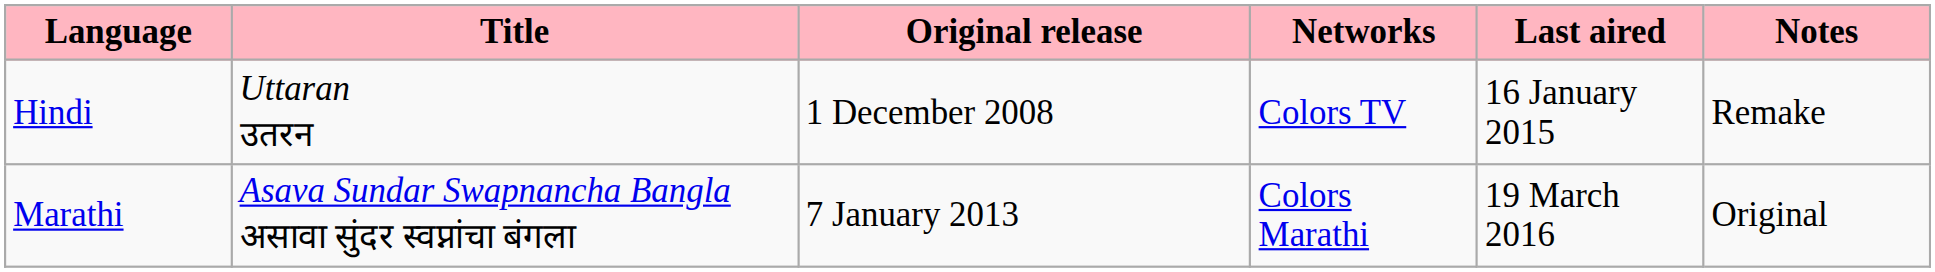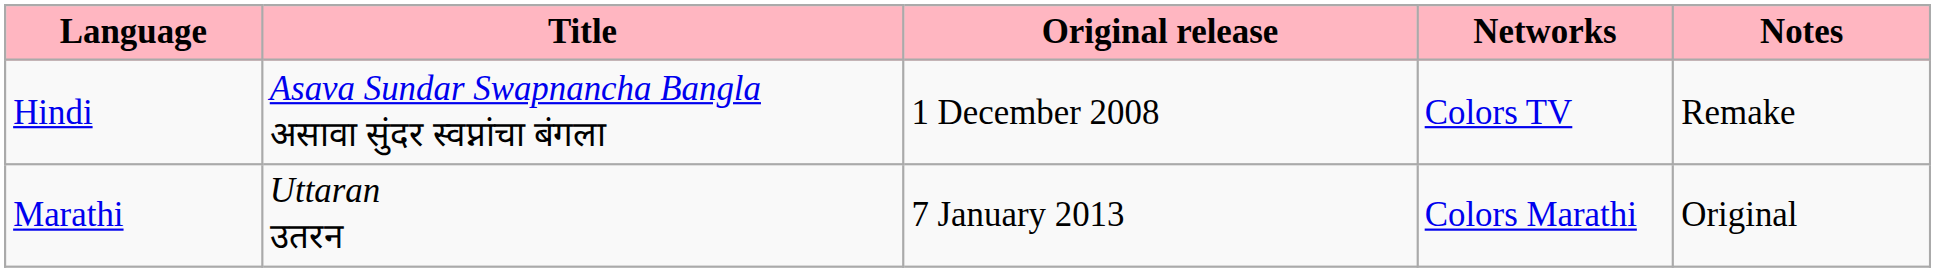- column: Last aired | 16 January 2015 | 19 March 2016
Hindi | Title: Uttaran उतरन -> Asava Sundar Swapnancha Bangla असावा सुंदर स्वप्नांचा बंगला
Marathi | Title: Asava Sundar Swapnancha Bangla असावा सुंदर स्वप्नांचा बंगला -> Uttaran उतरन
